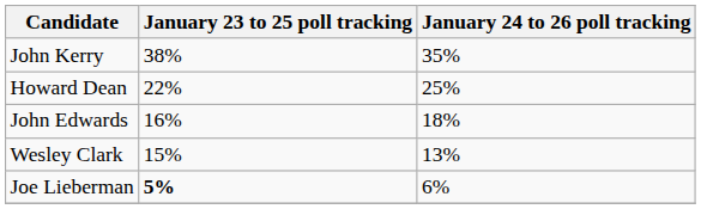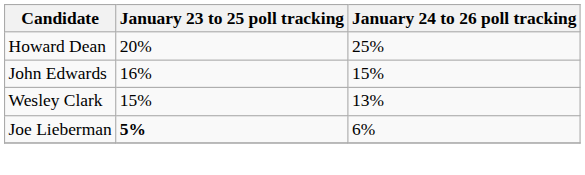- row: John Kerry | 38% | 35%
Howard Dean | January 23 to 25 poll tracking: 22% -> 20%
John Edwards | January 24 to 26 poll tracking: 18% -> 15%
